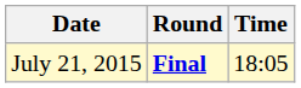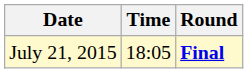columns swapped: Time <-> Round
